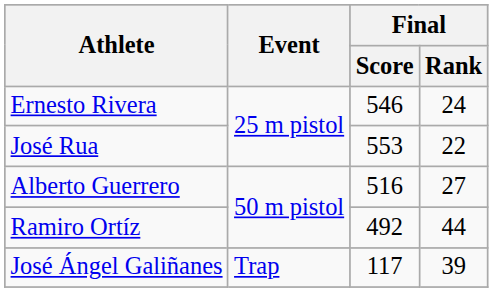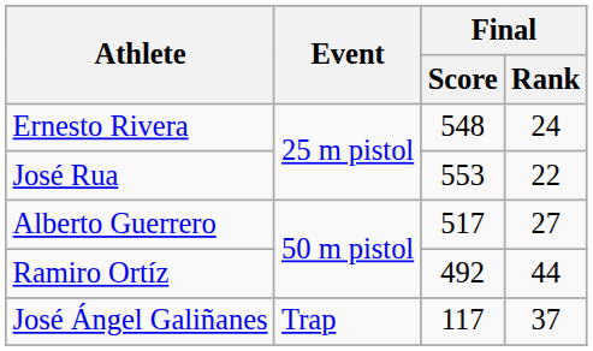Ernesto Rivera | Final / Score: 546 -> 548
Alberto Guerrero | Final / Score: 516 -> 517
José Ángel Galiñanes | Final / Rank: 39 -> 37
